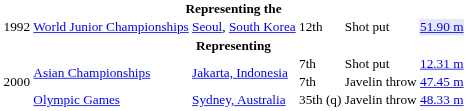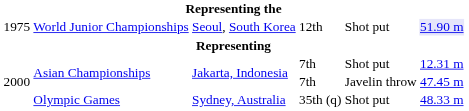World Junior Championships | column 1: 1992 -> 1975
Olympic Games | column 5: Javelin throw -> Shot put
